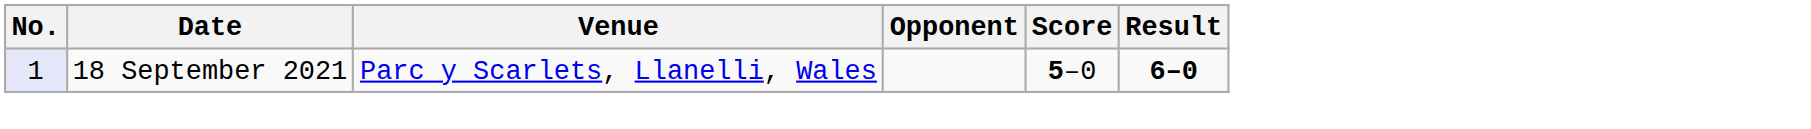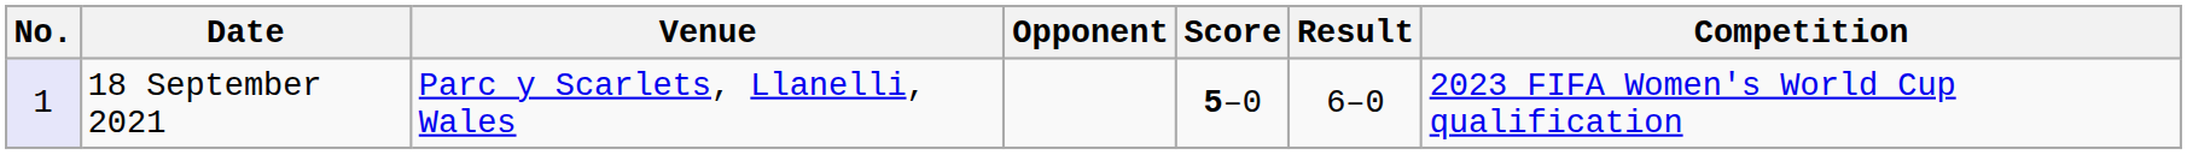+ column: Competition | 2023 FIFA Women's World Cup qualification
18 September 2021 | Result: bold -> normal
